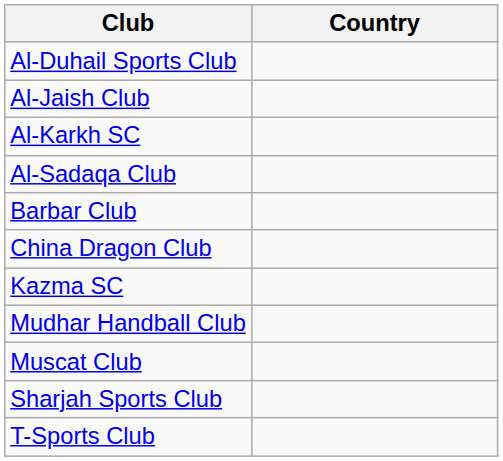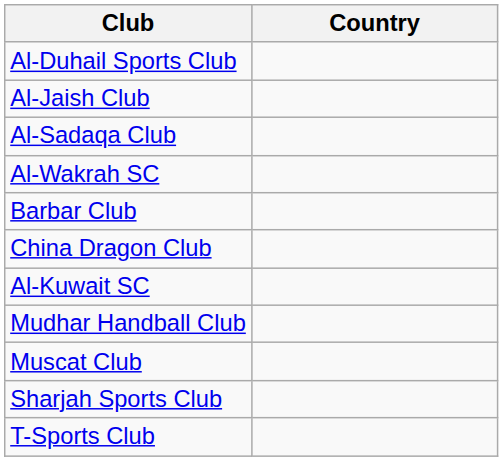- row: Al-Karkh SC
+ row: Al-Wakrah SC
- row: Kazma SC
+ row: Al-Kuwait SC
